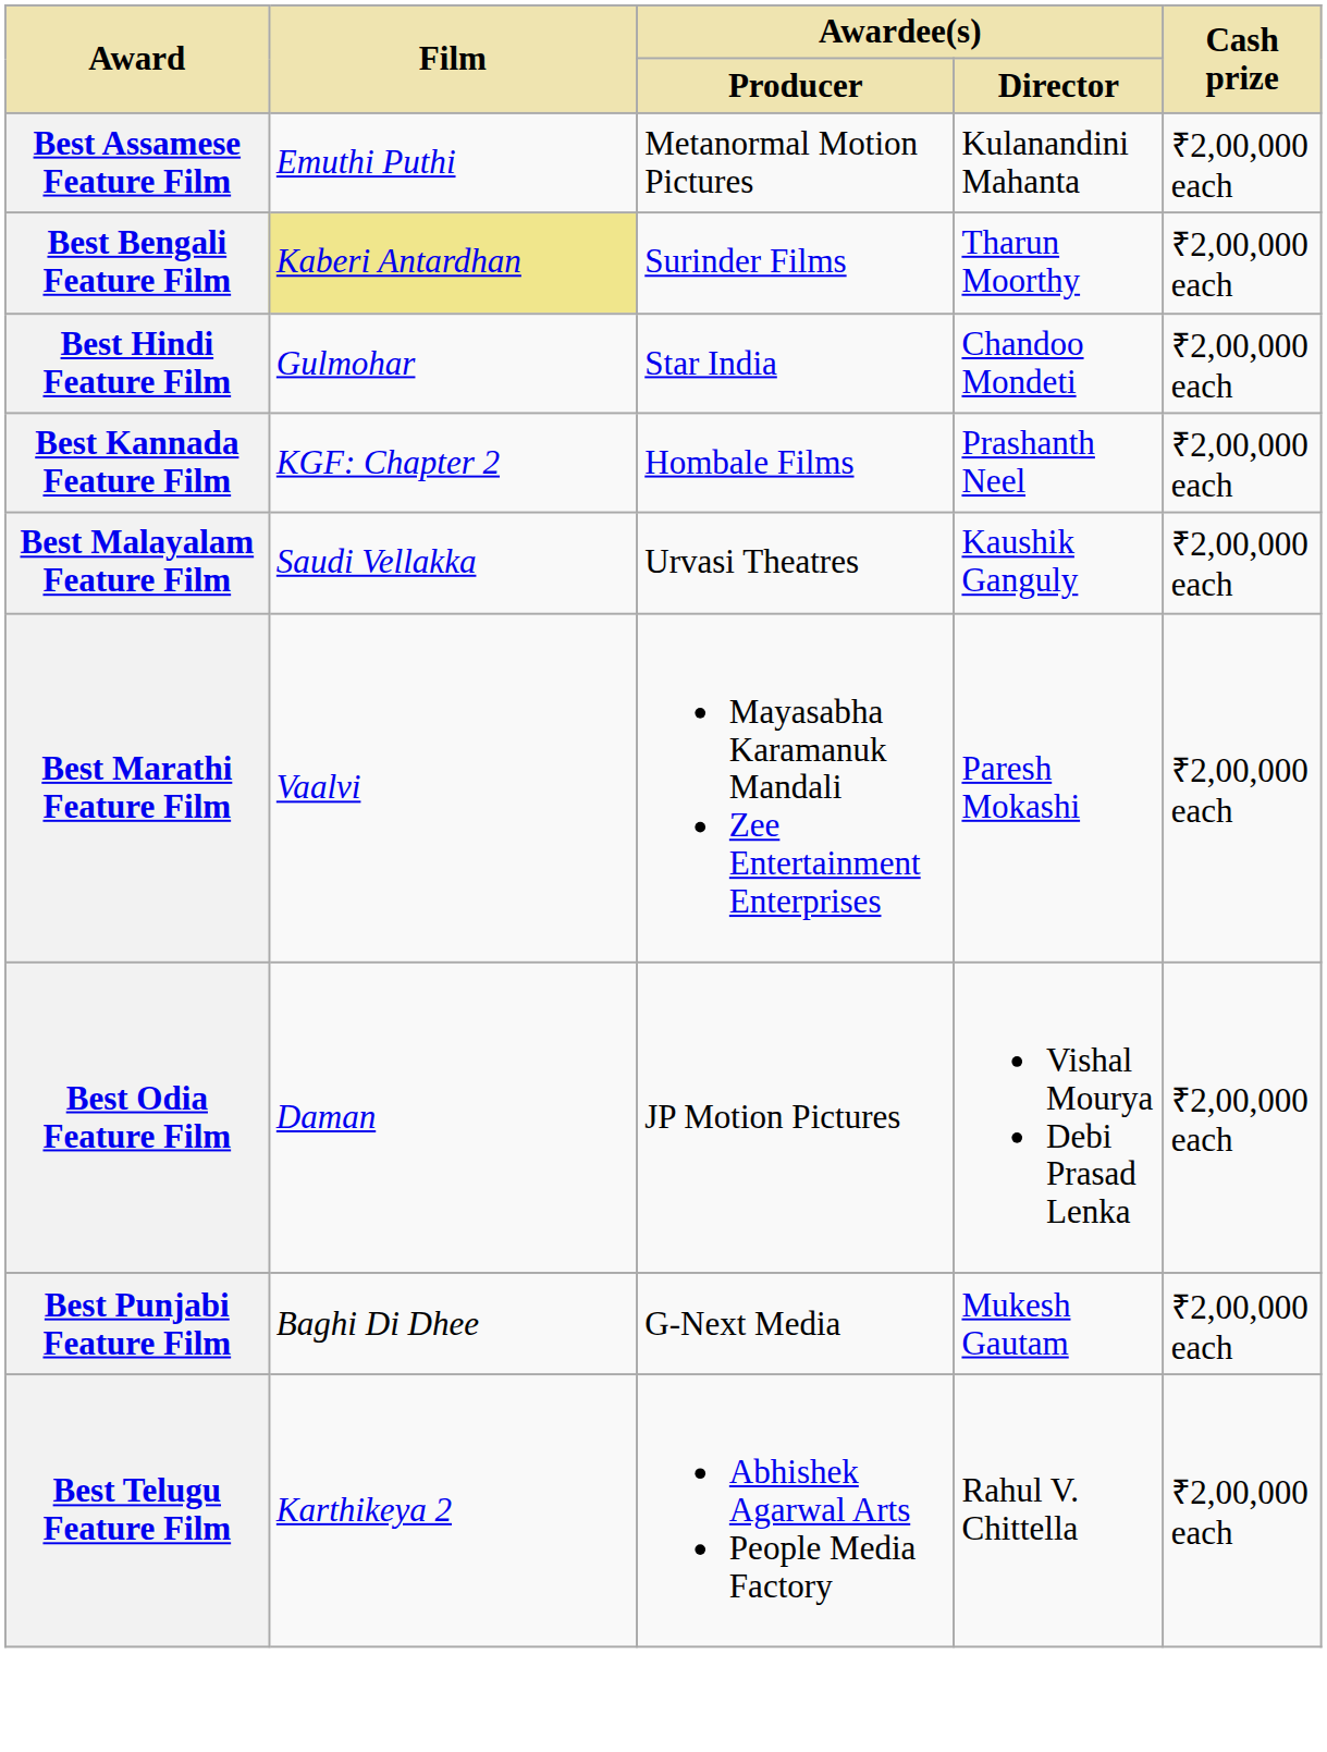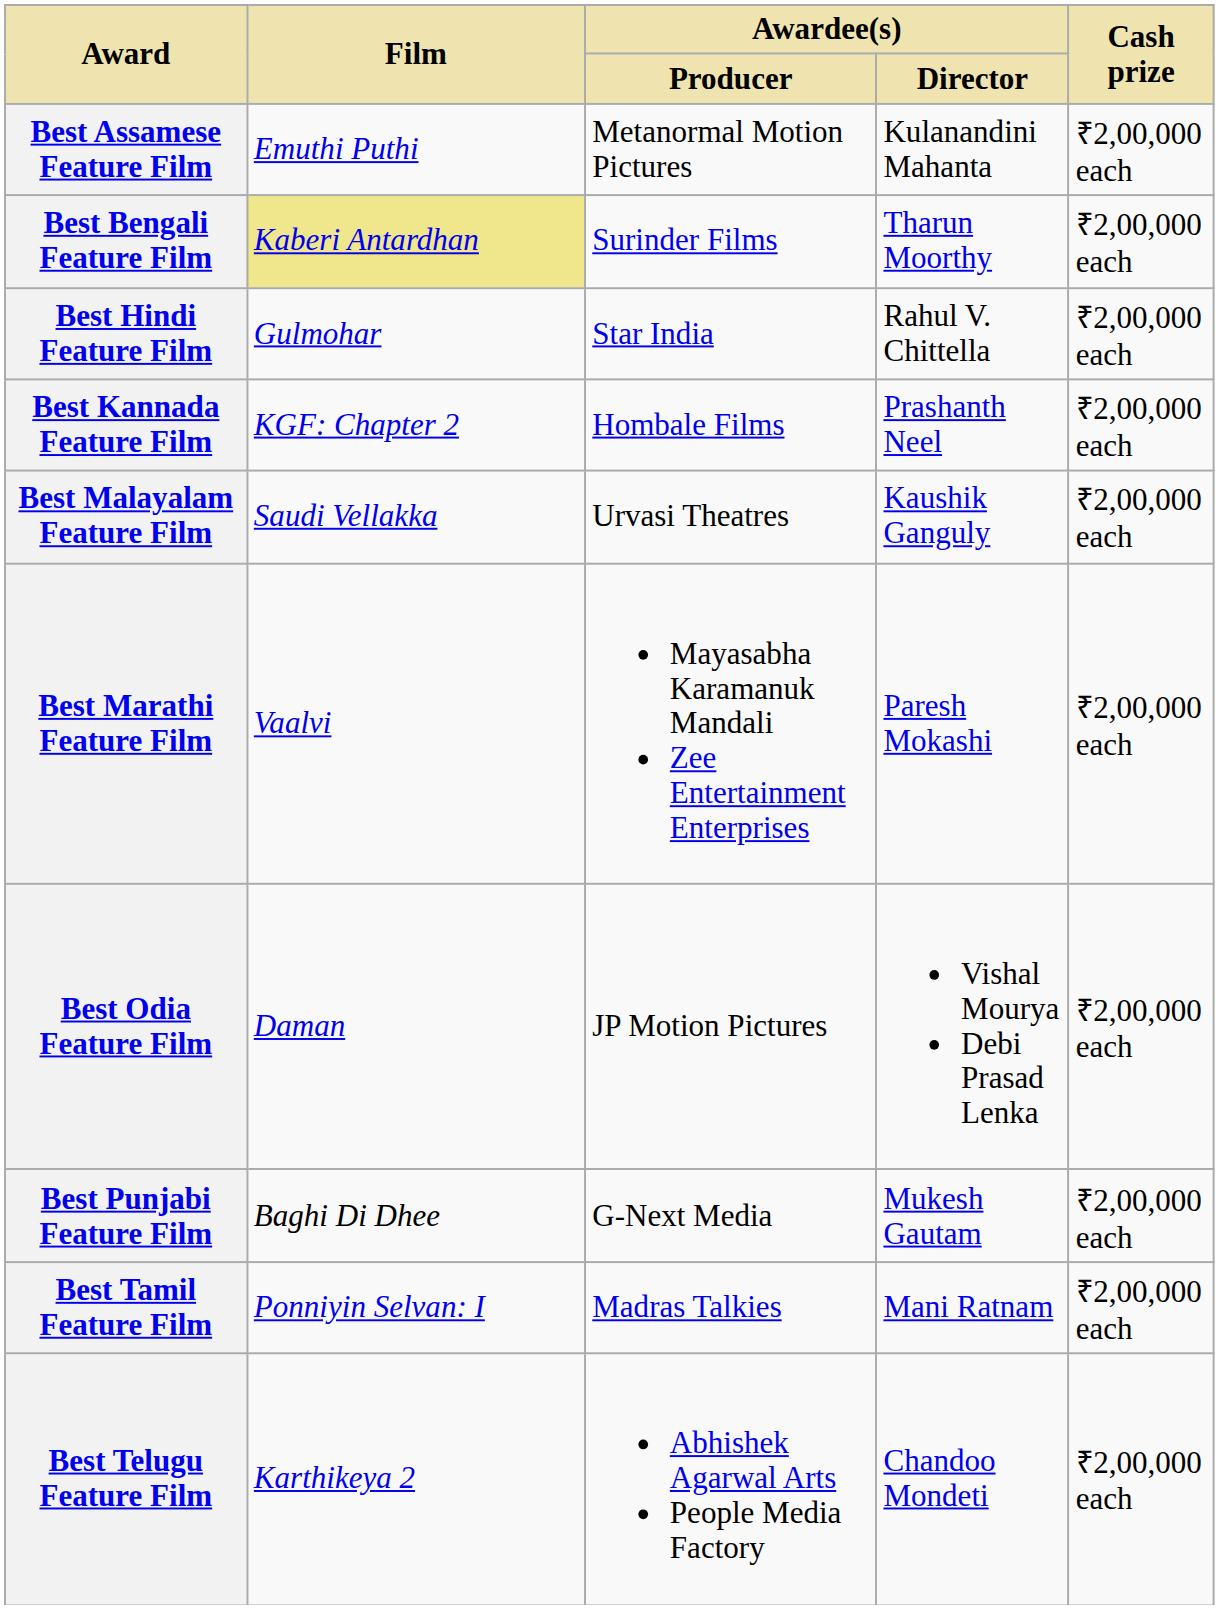Best Hindi Feature Film | Awardee(s) / Director: Chandoo Mondeti -> Rahul V. Chittella
+ row: Best Tamil Feature Film | Ponniyin Selvan: I | Madras Talkies | Mani Ratnam | ₹2,00,000 each
Best Telugu Feature Film | Awardee(s) / Director: Rahul V. Chittella -> Chandoo Mondeti
